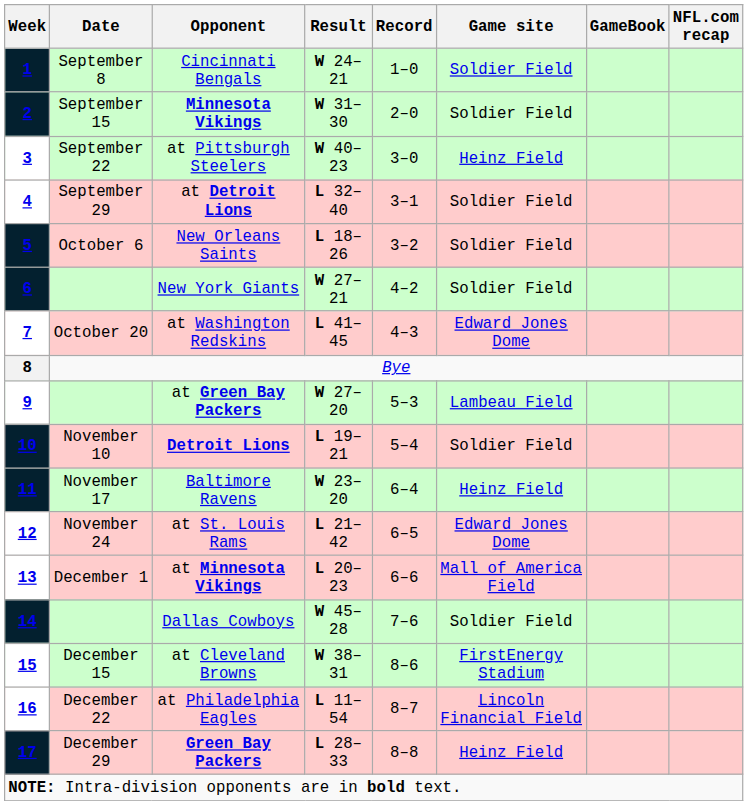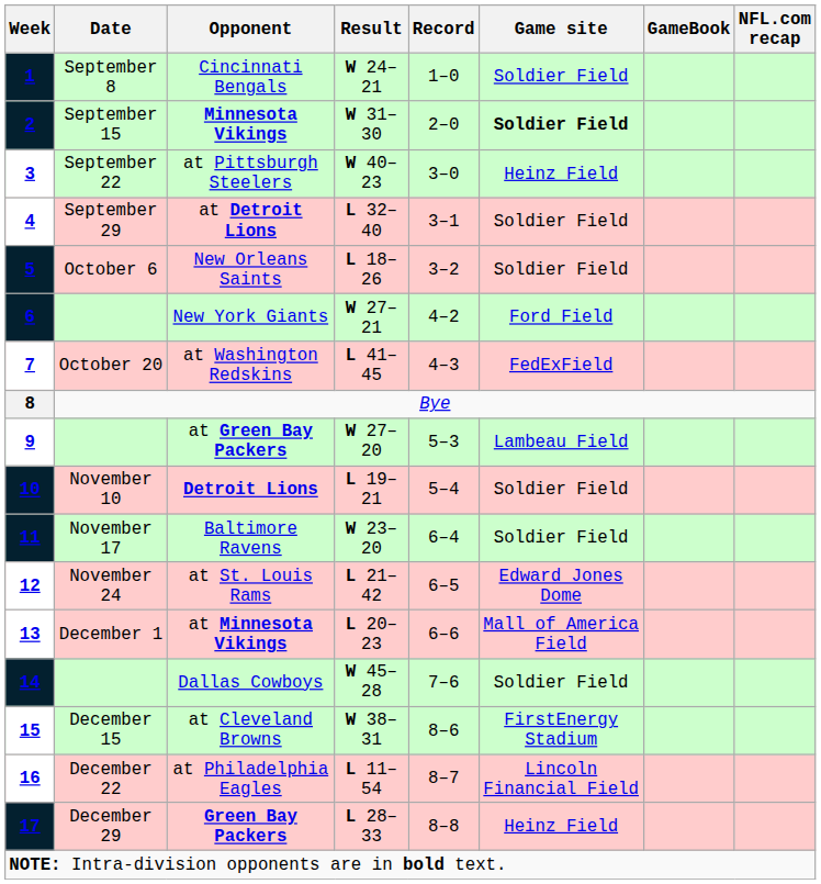2 | Game site: normal -> bold
6 | Game site: Soldier Field -> Ford Field
7 | Game site: Edward Jones Dome -> FedExField
11 | Game site: Heinz Field -> Soldier Field
